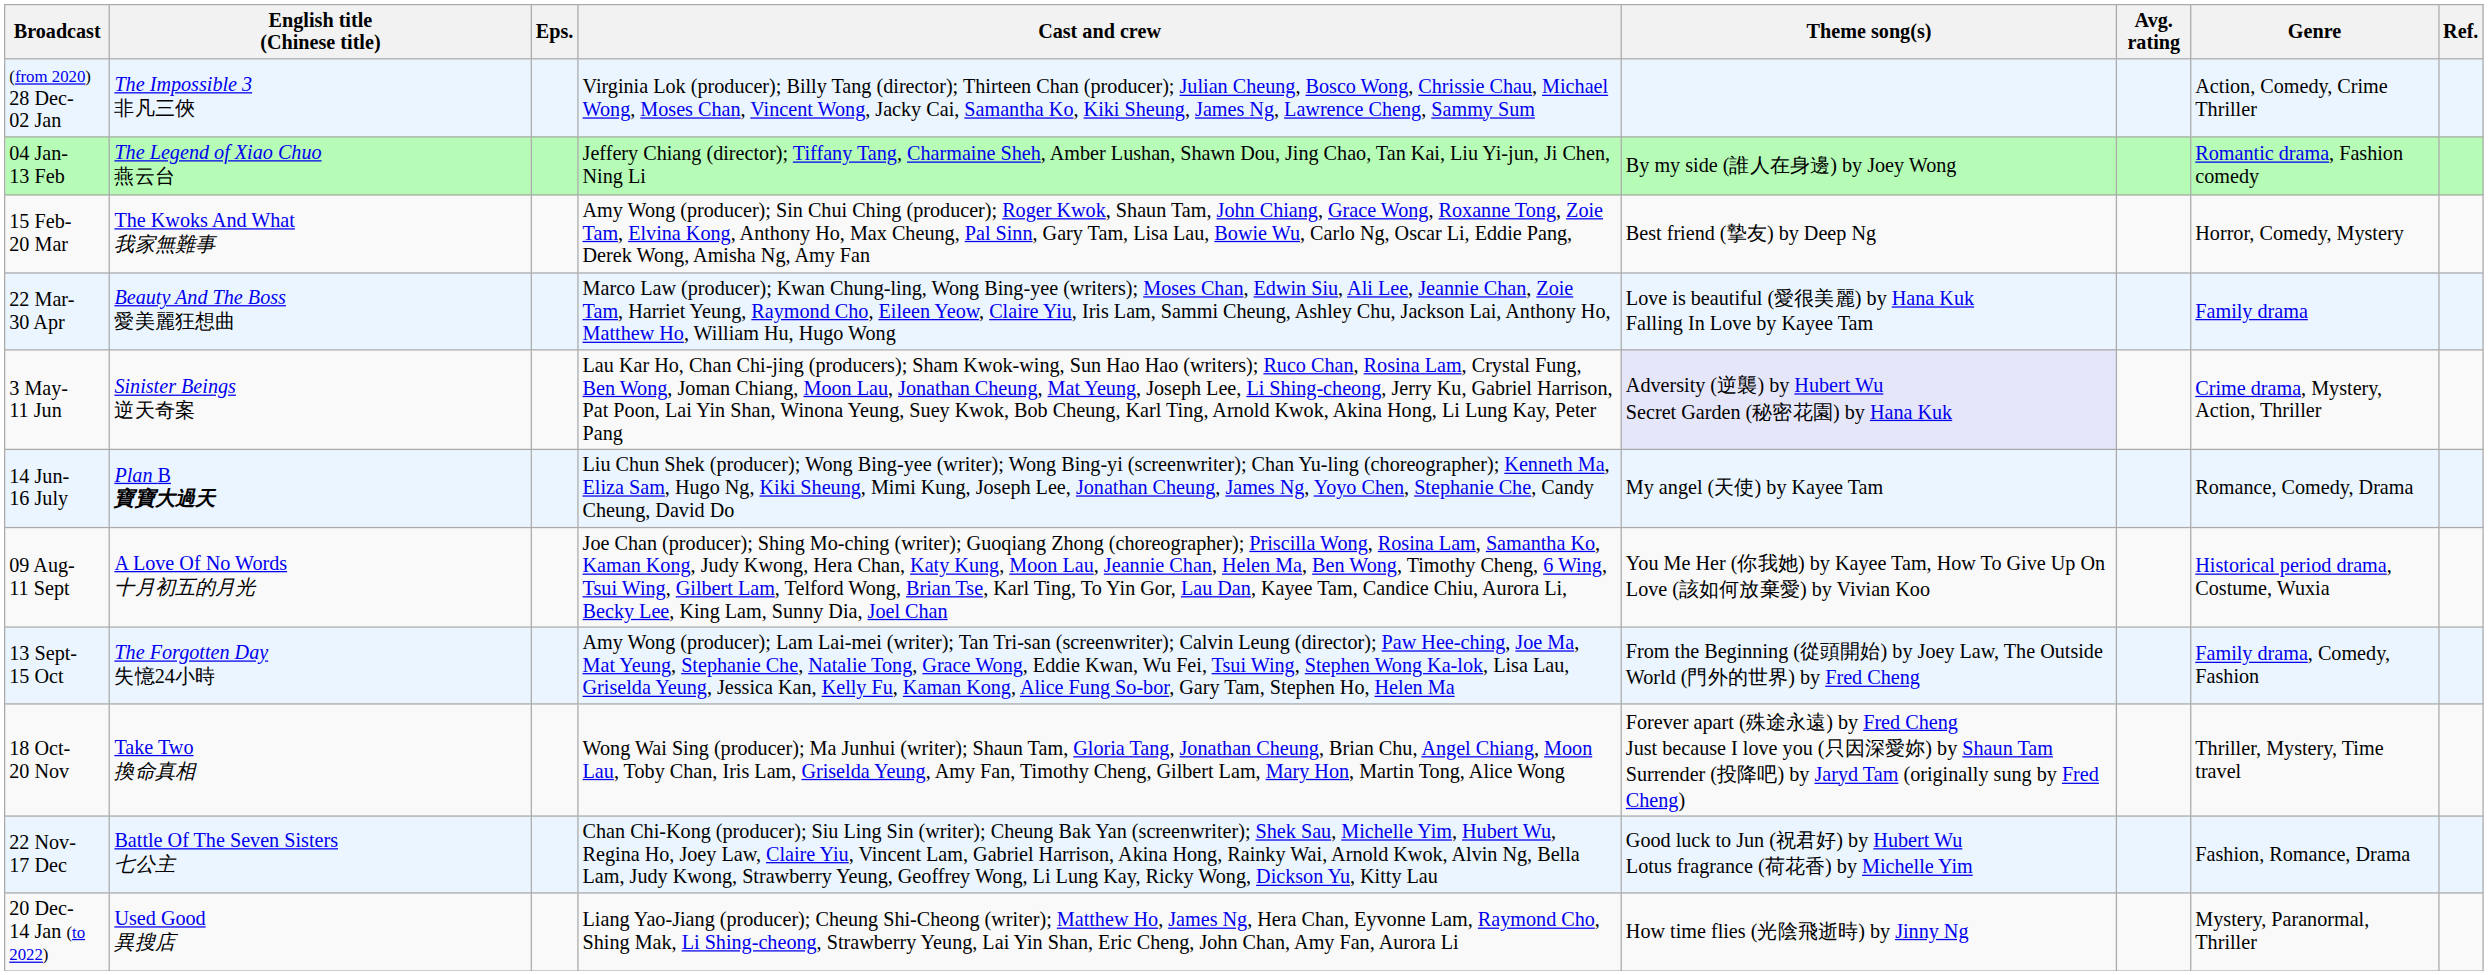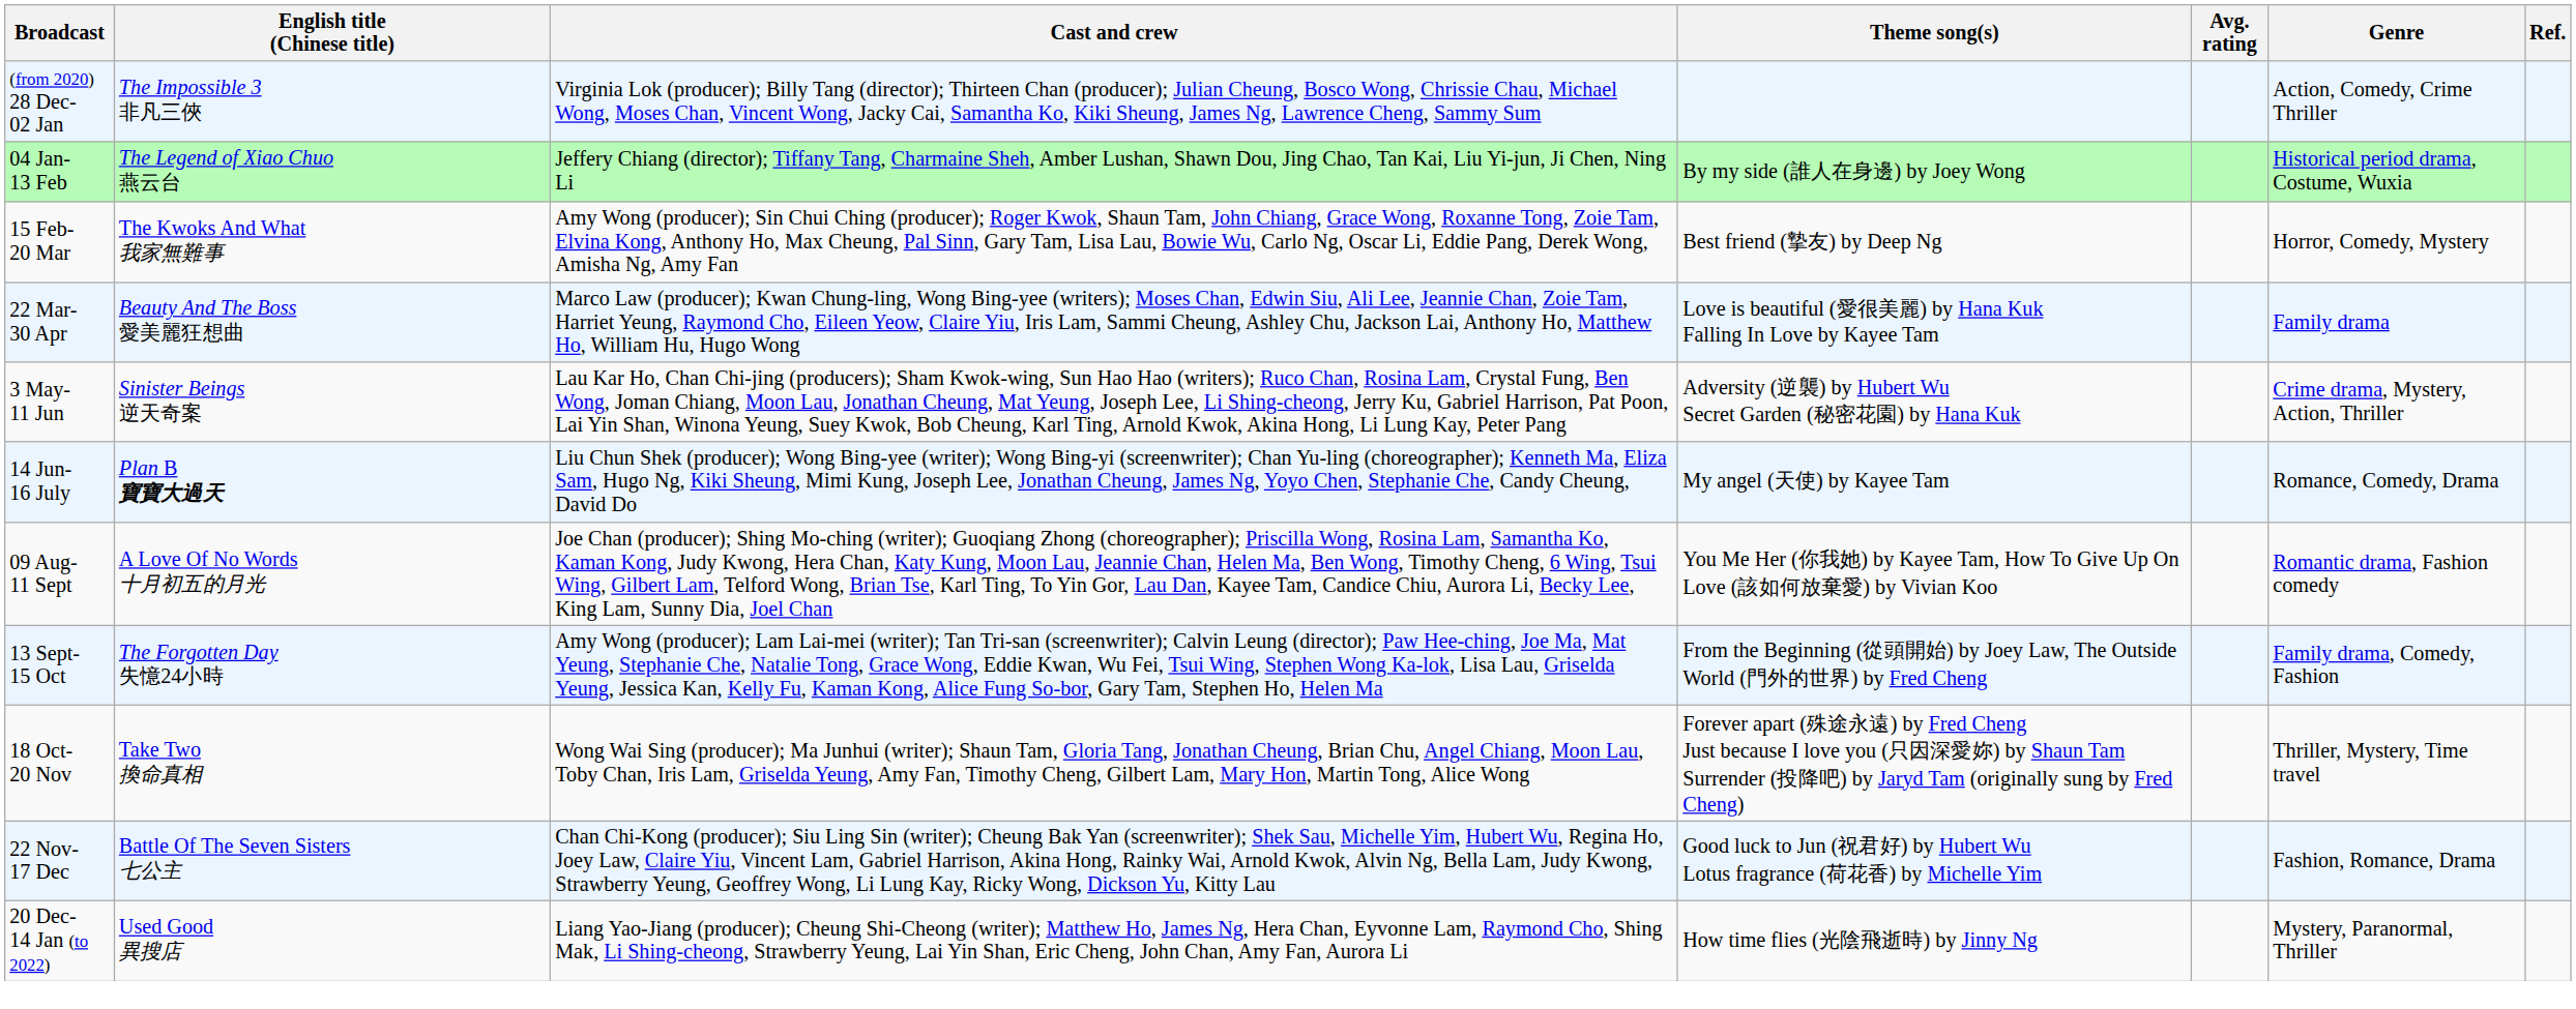- column: Eps.
04 Jan- 13 Feb | Genre: Romantic drama, Fashion comedy -> Historical period drama, Costume, Wuxia
3 May- 11 Jun | Theme song(s): lavender background -> no background
09 Aug- 11 Sept | Genre: Historical period drama, Costume, Wuxia -> Romantic drama, Fashion comedy
